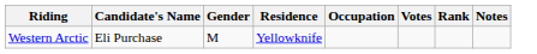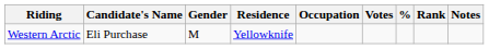+ column: %
